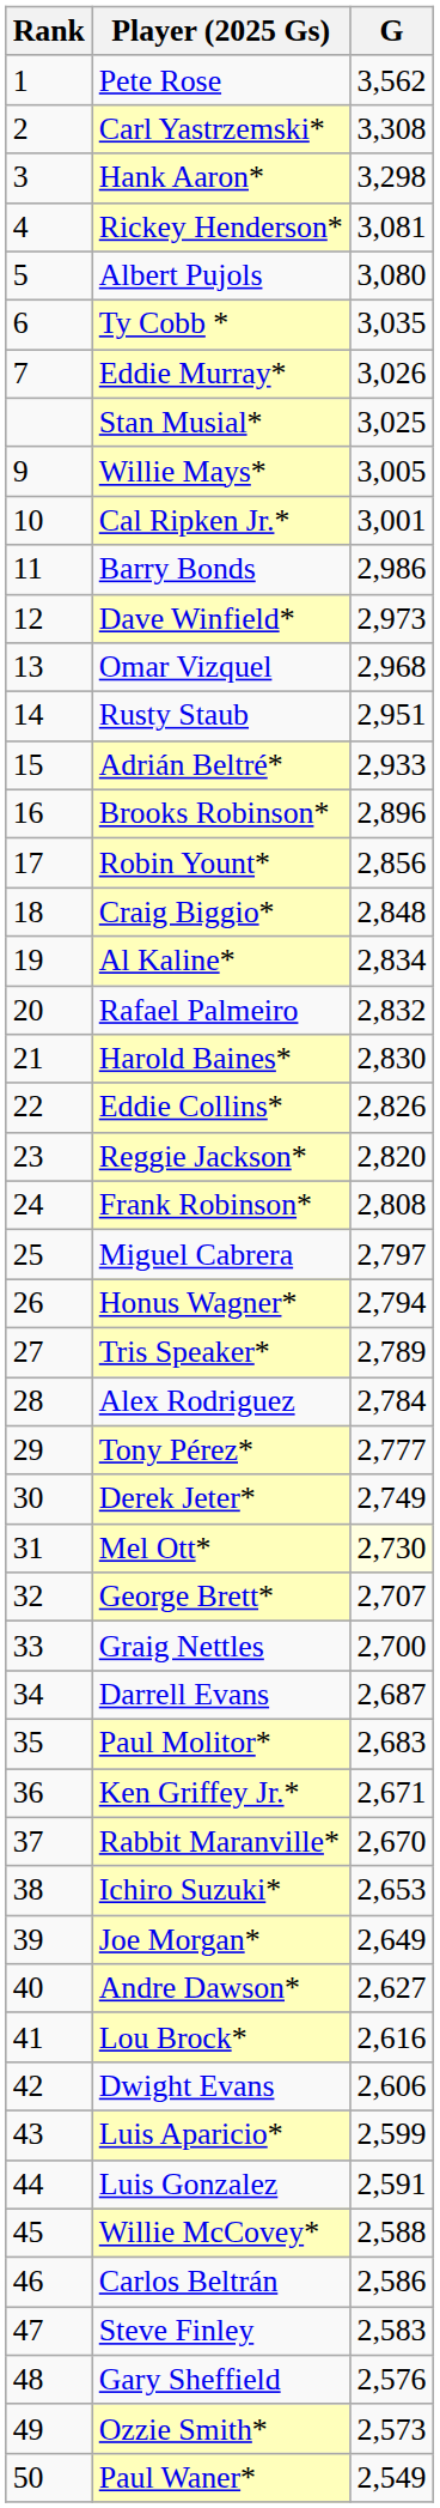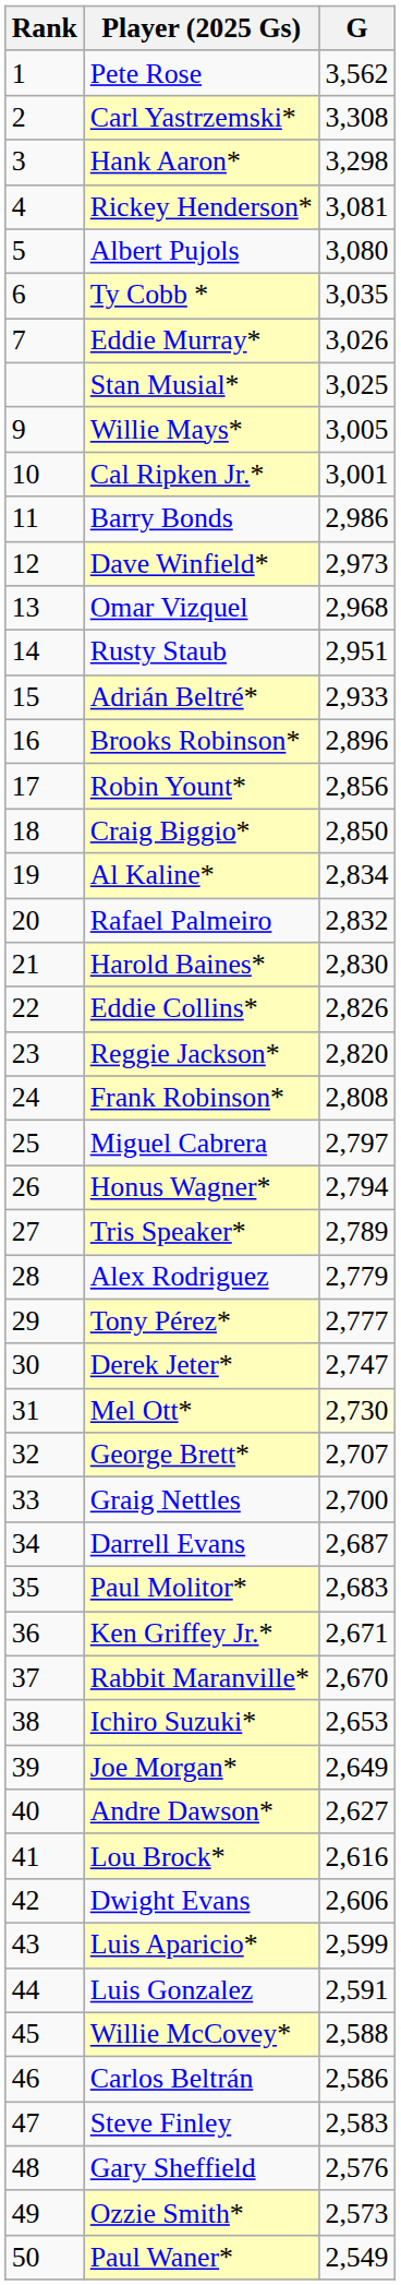Craig Biggio* | G: 2,848 -> 2,850
Alex Rodriguez | G: 2,784 -> 2,779
Derek Jeter* | G: 2,749 -> 2,747
